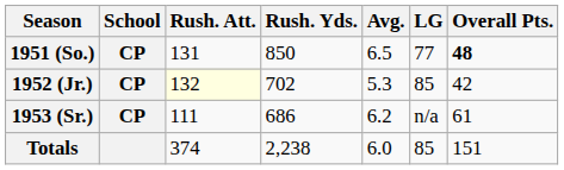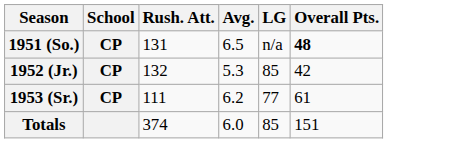- column: Rush. Yds. | 850 | 702 | 686 | 2,238
1951 (So.) | LG: 77 -> n/a
1952 (Jr.) | Rush. Att.: lightyellow background -> no background
1953 (Sr.) | LG: n/a -> 77
